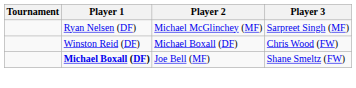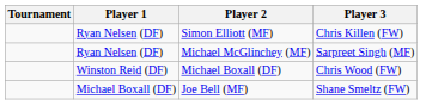+ row: Ryan Nelsen (DF) | Simon Elliott (MF) | Chris Killen (FW)
Joe Bell (MF) | Player 1: bold -> normal
